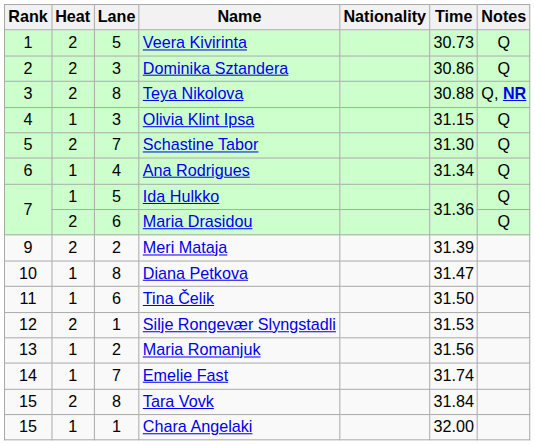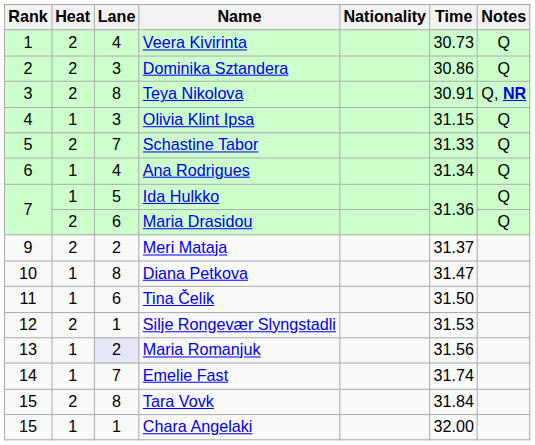Veera Kivirinta | Lane: 5 -> 4
Teya Nikolova | Time: 30.88 -> 30.91
Schastine Tabor | Time: 31.30 -> 31.33
Meri Mataja | Time: 31.39 -> 31.37
Maria Romanjuk | Lane: no background -> lavender background
